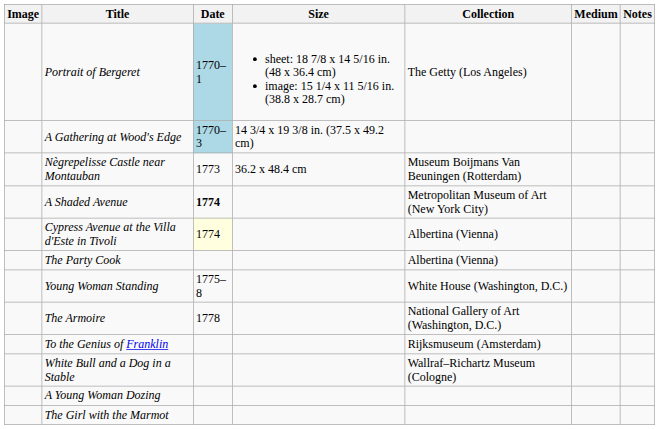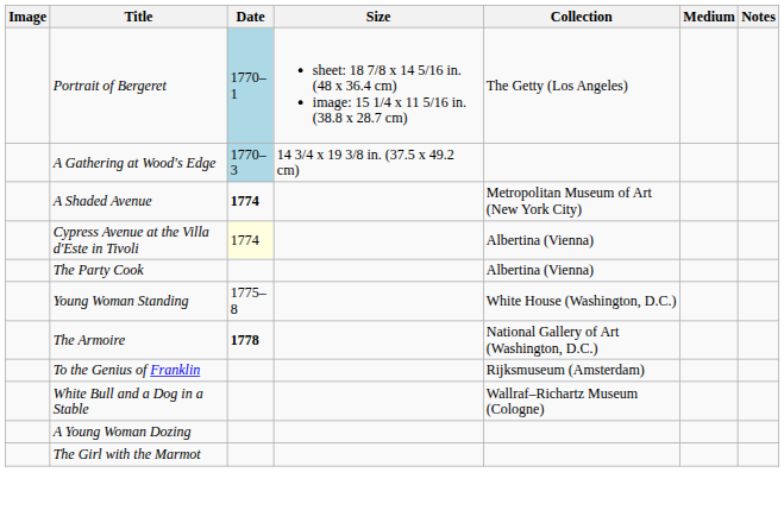- row: Nègrepelisse Castle near Montauban | 1773 | 36.2 x 48.4 cm | Museum Boijmans Van Beuningen (Rotterdam)
The Armoire | Date: normal -> bold
